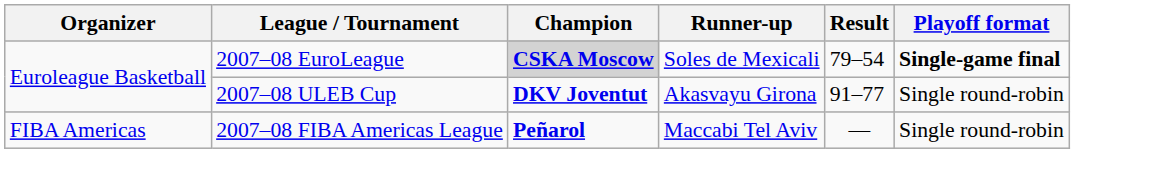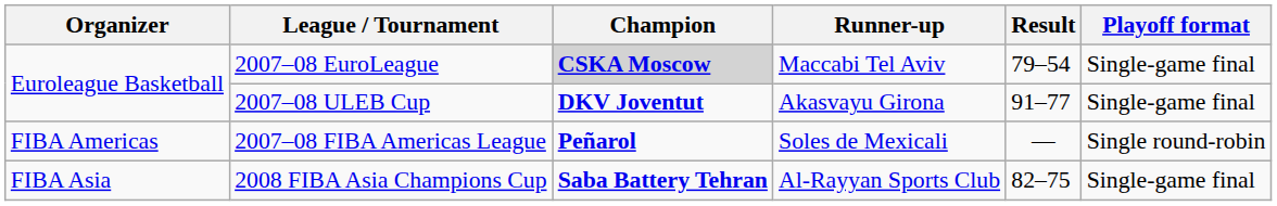2007–08 EuroLeague | Runner-up: Soles de Mexicali -> Maccabi Tel Aviv
2007–08 EuroLeague | Playoff format: bold -> normal
2007–08 ULEB Cup | Playoff format: Single round-robin -> Single-game final
2007–08 FIBA Americas League | Runner-up: Maccabi Tel Aviv -> Soles de Mexicali
+ row: FIBA Asia | 2008 FIBA Asia Champions Cup | Saba Battery Tehran | Al-Rayyan Sports Club | 82–75 | Single-game final
